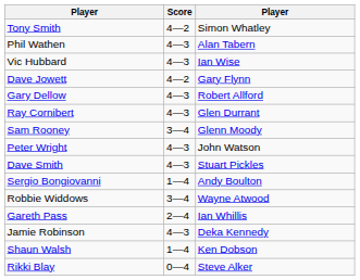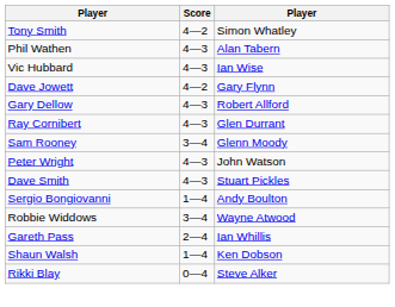- row: Jamie Robinson | 4—3 | Deka Kennedy
